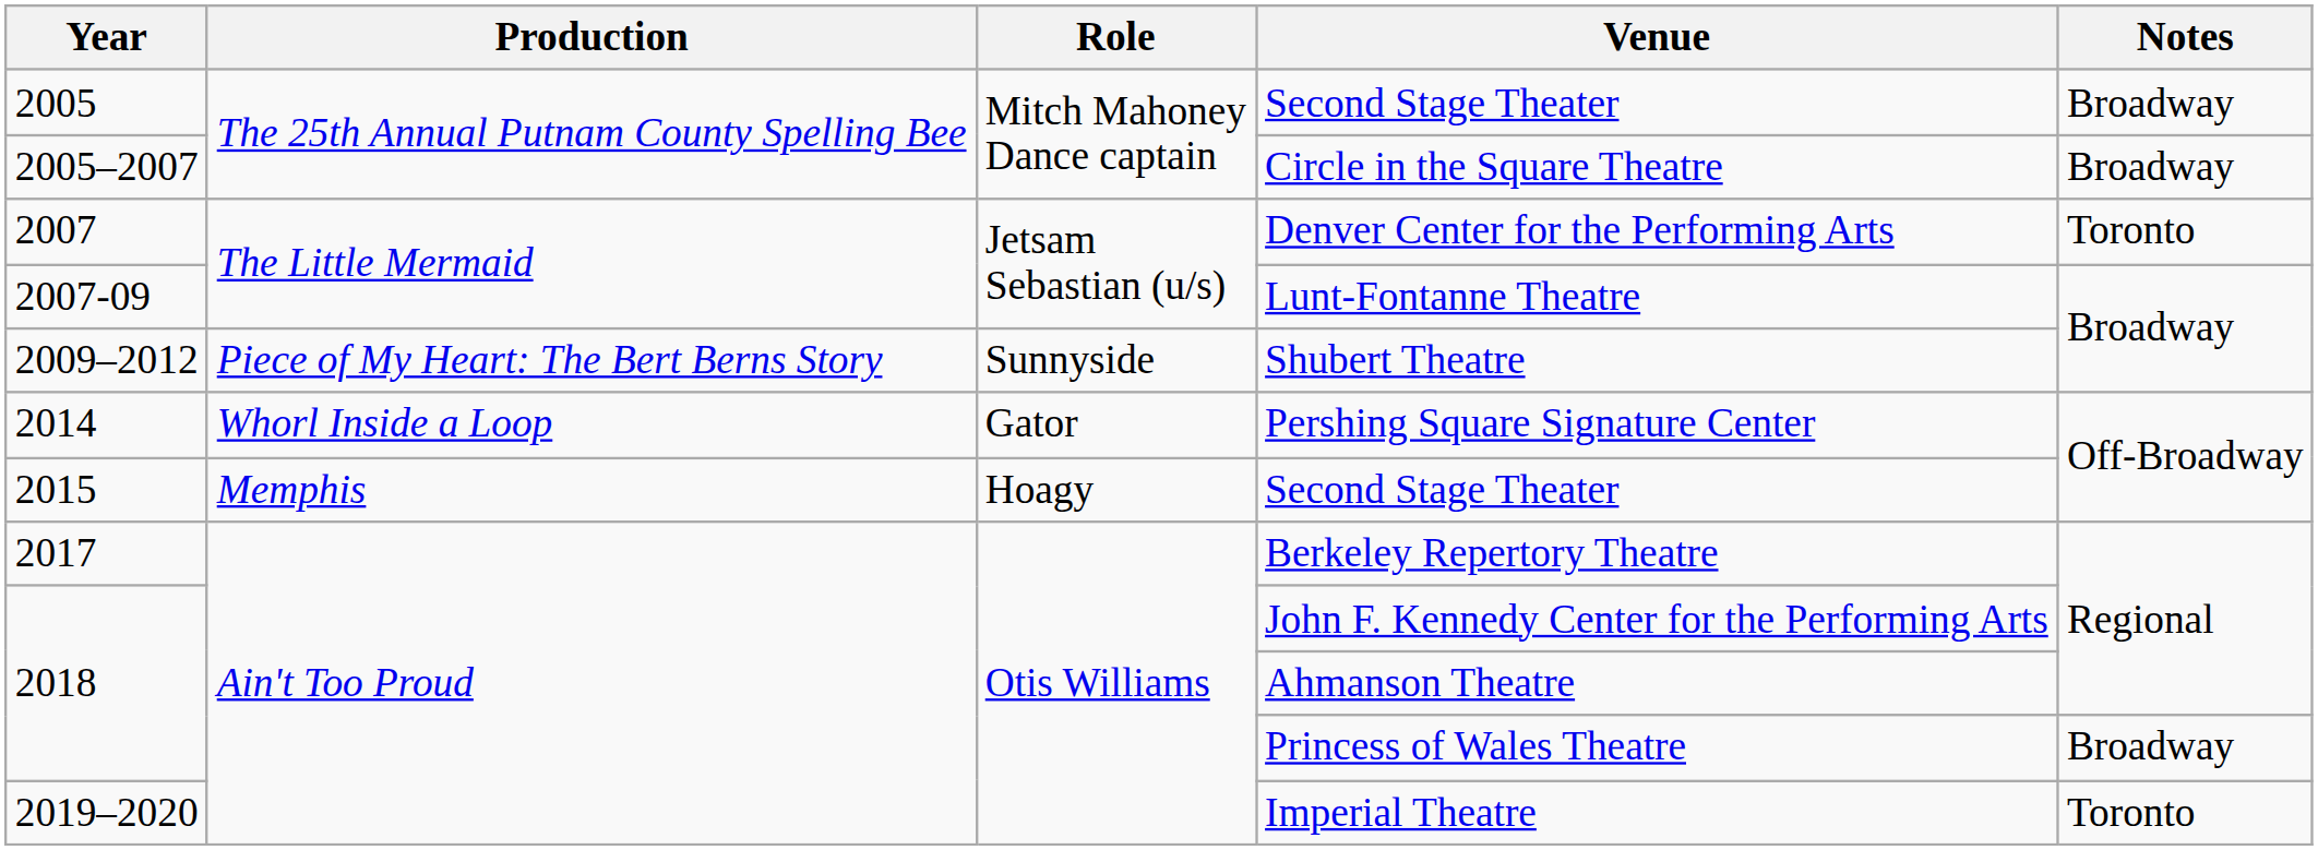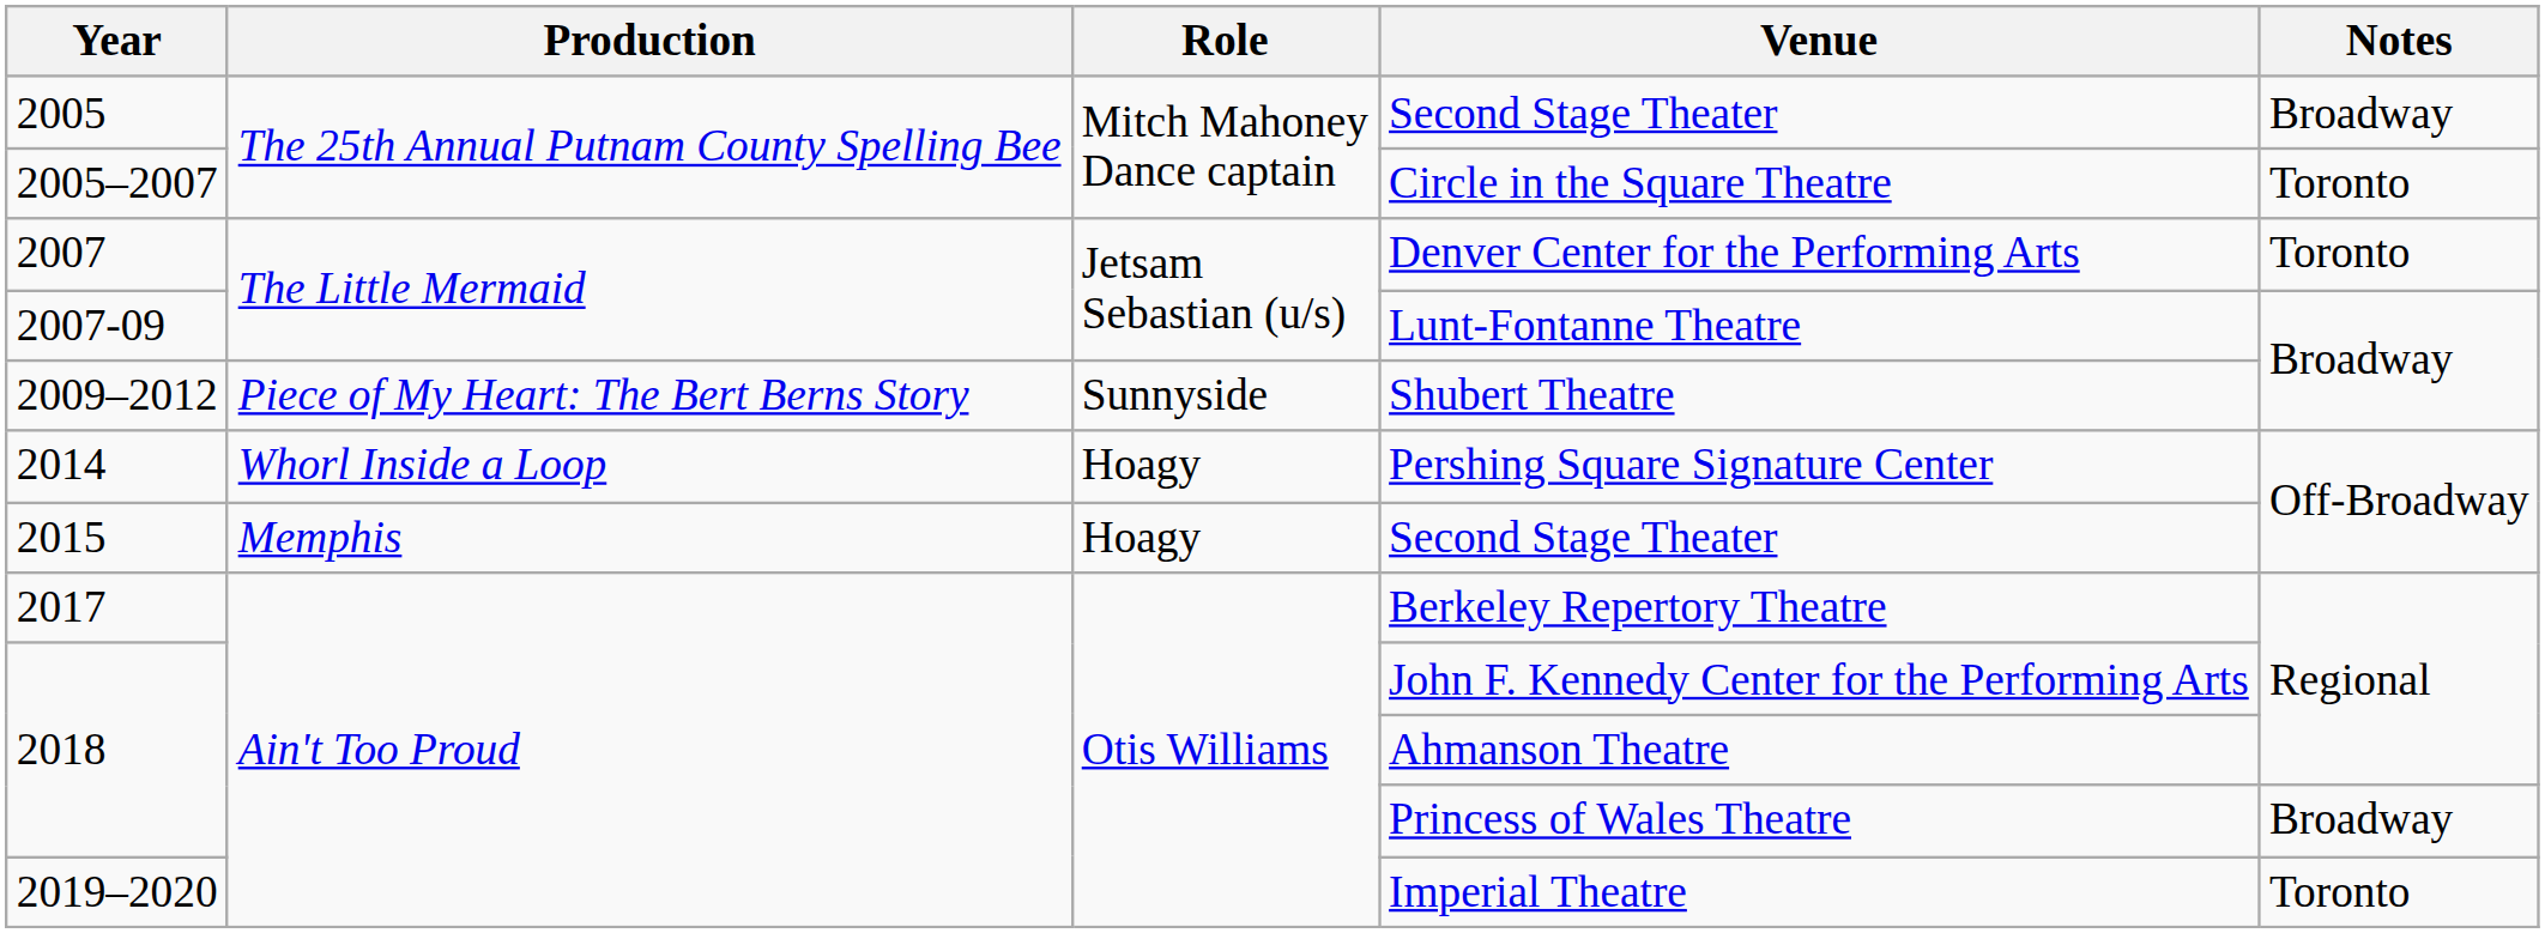Circle in the Square Theatre | Notes: Broadway -> Toronto
Pershing Square Signature Center | Role: Gator -> Hoagy
